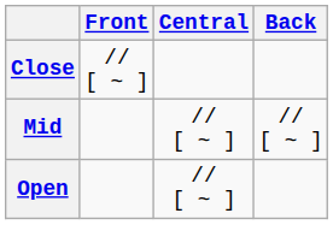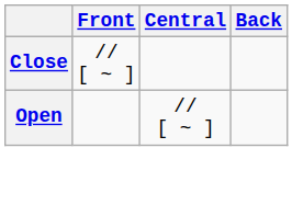- row: Mid | // [ ~ ] | // [ ~ ]
